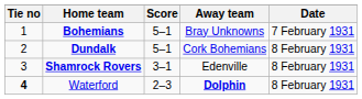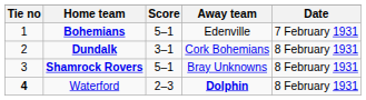Bohemians | Away team: Bray Unknowns -> Edenville
Dundalk | Score: 5–1 -> 3–1
Shamrock Rovers | Score: 3–1 -> 5–1
Shamrock Rovers | Away team: Edenville -> Bray Unknowns
